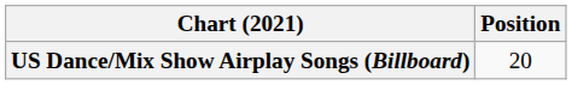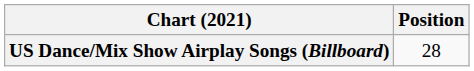US Dance/Mix Show Airplay Songs (Billboard) | Position: 20 -> 28
